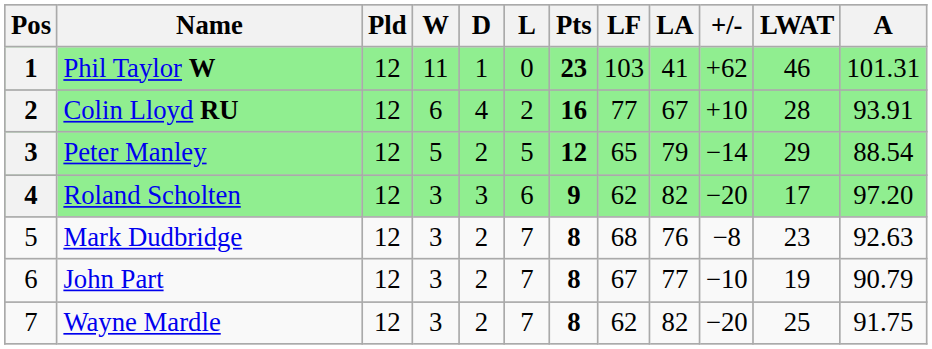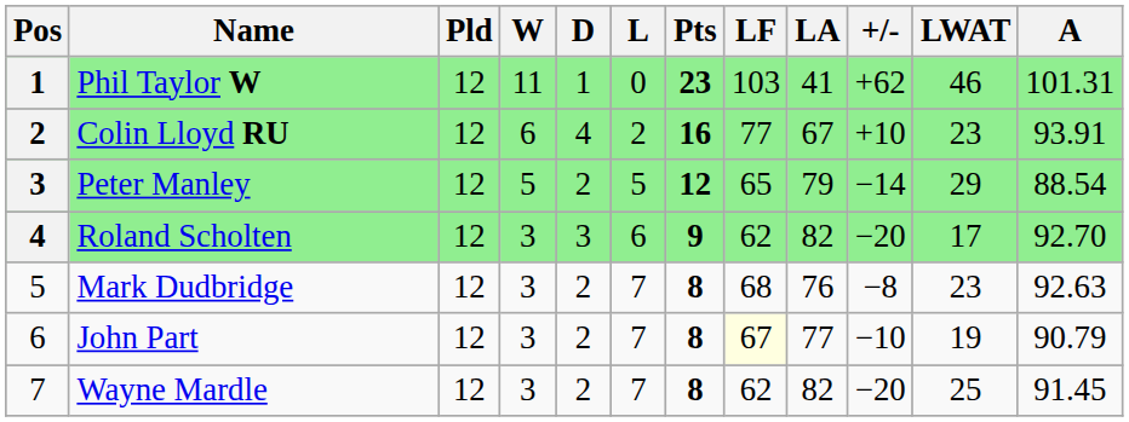Colin Lloyd RU | LWAT: 28 -> 23
Roland Scholten | A: 97.20 -> 92.70
John Part | LF: no background -> lightyellow background
Wayne Mardle | A: 91.75 -> 91.45
